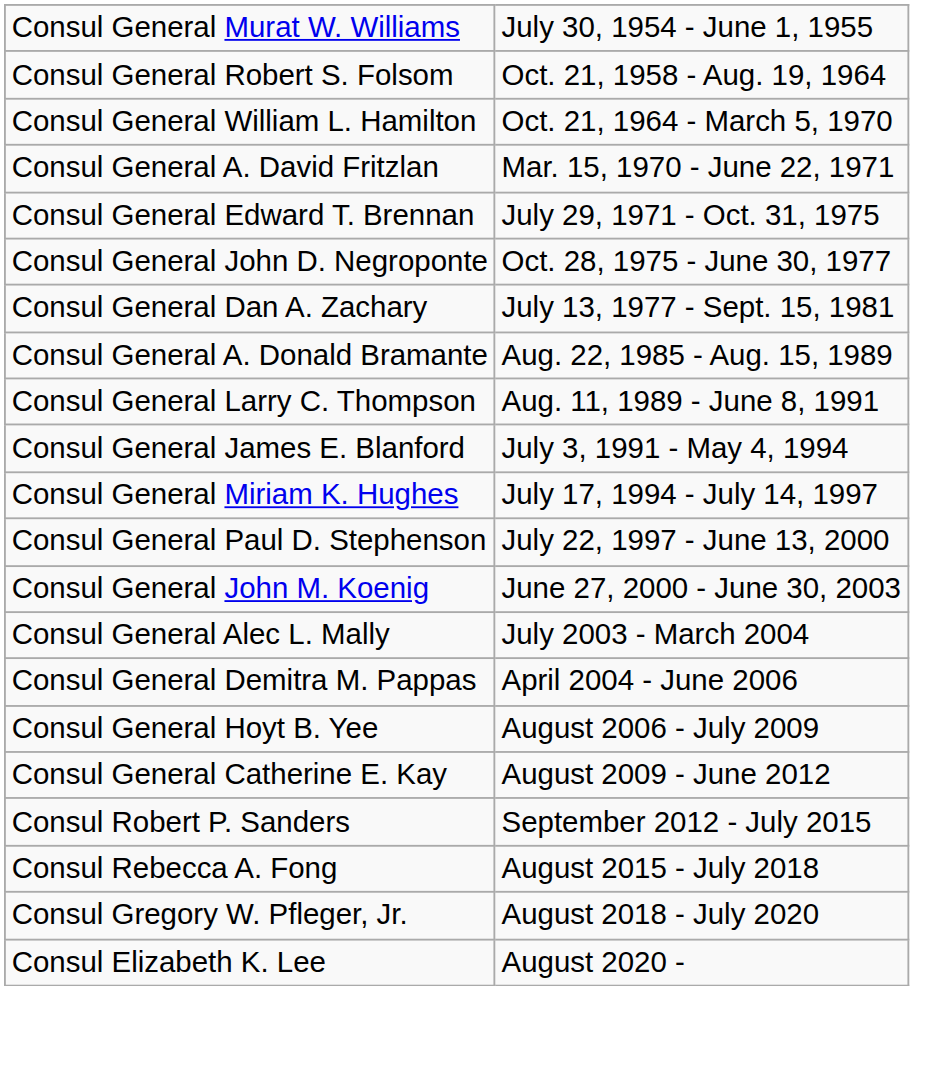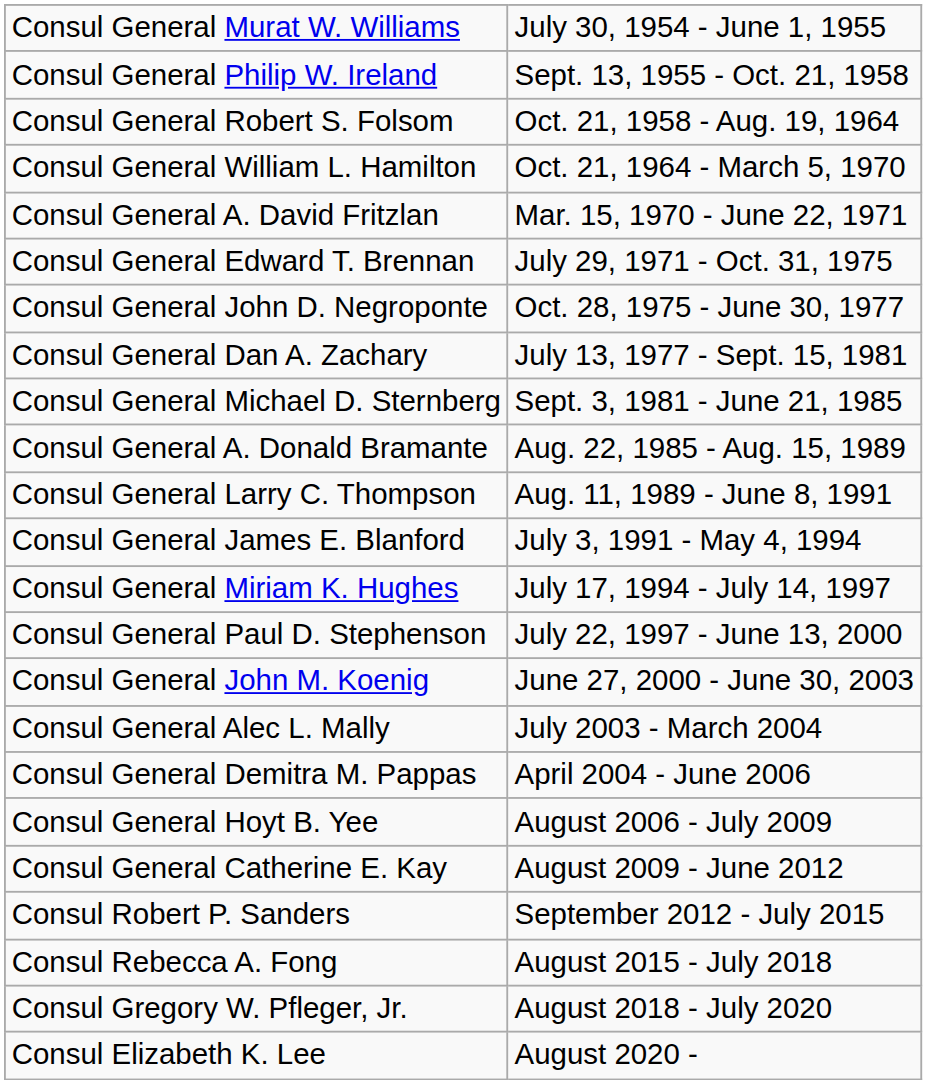+ row: Consul General Philip W. Ireland | Sept. 13, 1955 - Oct. 21, 1958
+ row: Consul General Michael D. Sternberg | Sept. 3, 1981 - June 21, 1985
